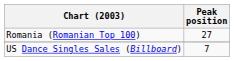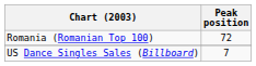Romania (Romanian Top 100) | Peak position: 27 -> 72
